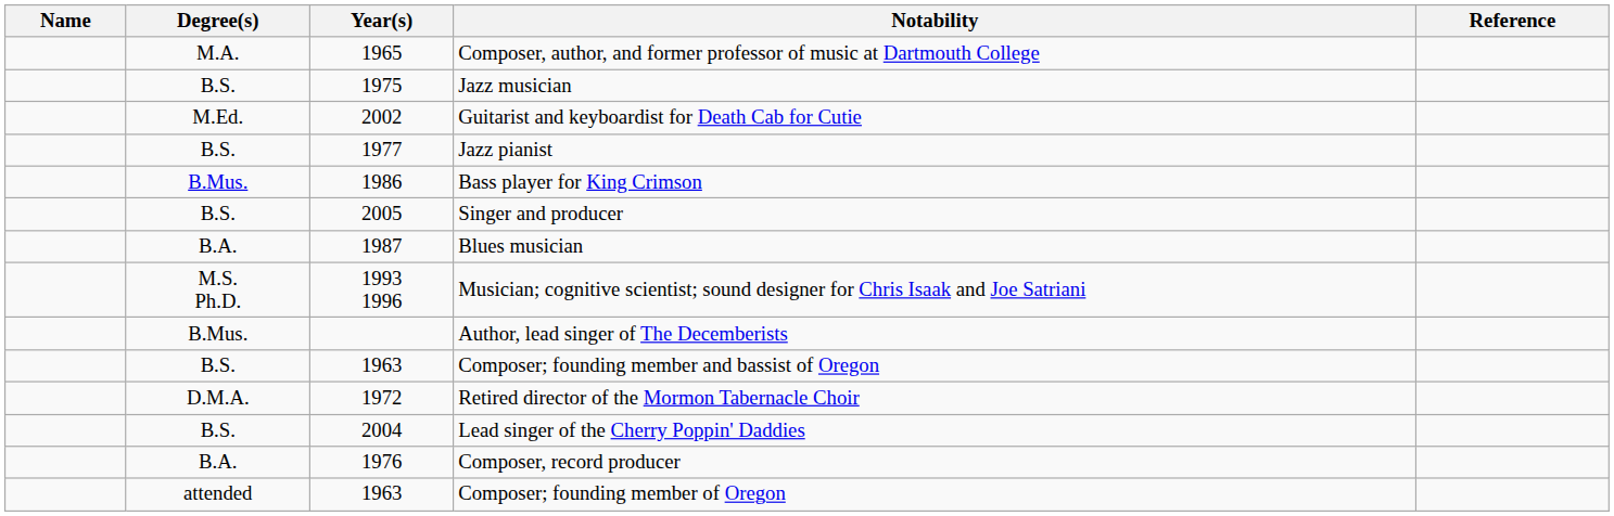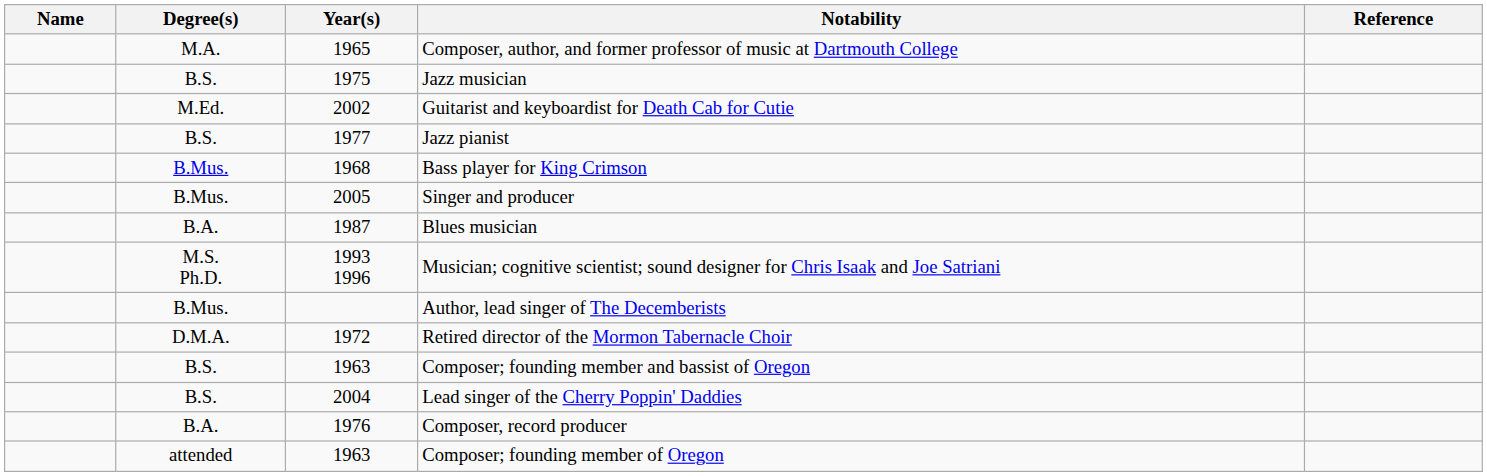Bass player for King Crimson | Year(s): 1986 -> 1968
Singer and producer | Degree(s): B.S. -> B.Mus.
rows swapped: Composer; founding member and bassist of Oregon <-> Retired director of the Mormon Tabernacle Choir
